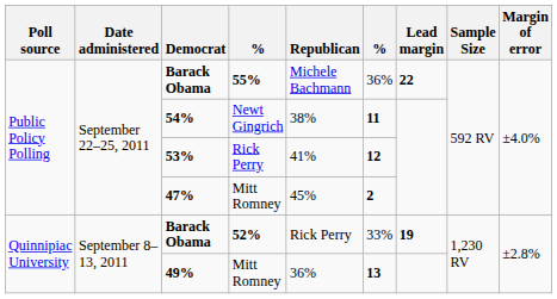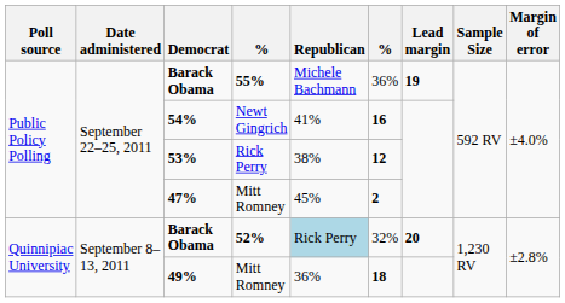Barack Obama / 55% | Lead margin: 22 -> 19
54% | Republican: 38% -> 41%
54% | column 6: 11 -> 16
53% | Republican: 41% -> 38%
Barack Obama / 52% | Republican: no background -> lightblue background
Barack Obama / 52% | column 6: 33% -> 32%
Barack Obama / 52% | Lead margin: 19 -> 20
49% | column 6: 13 -> 18
